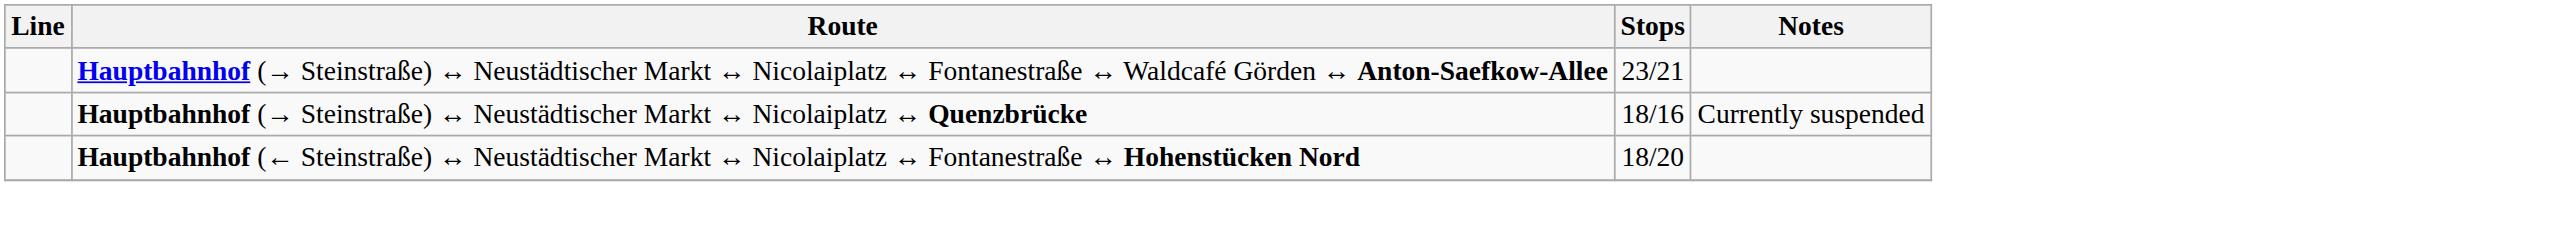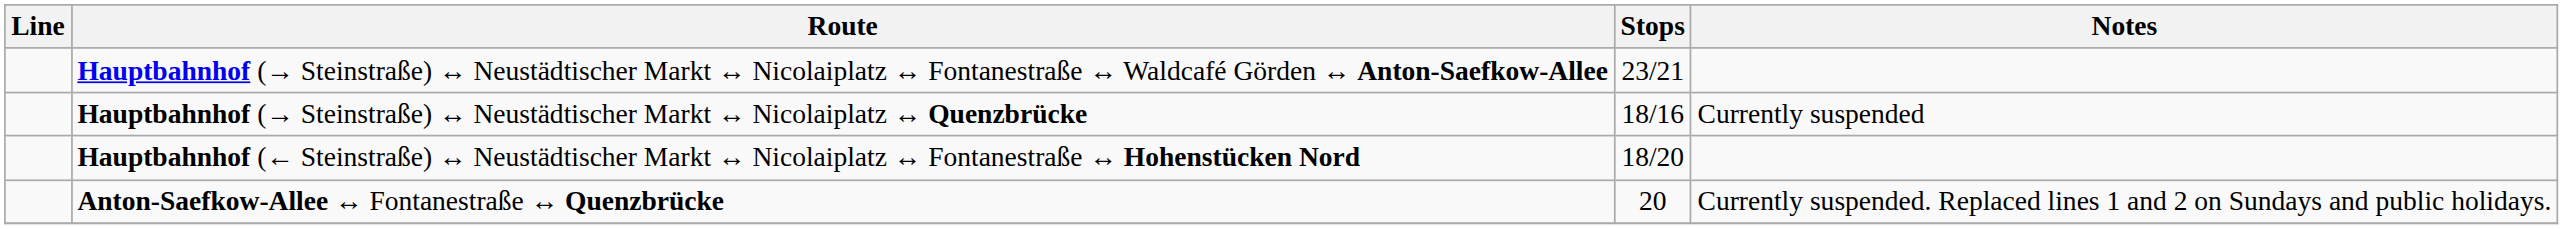+ row: Anton-Saefkow-Allee ↔ Fontanestraße ↔ Quenzbrücke | 20 | Currently suspended. Replaced lines 1 and 2 on Sundays and public holidays.
